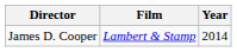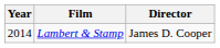columns swapped: Year <-> Director
